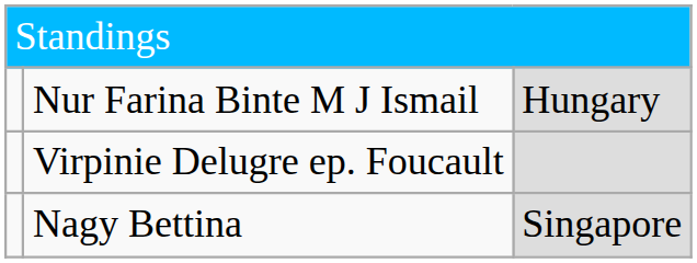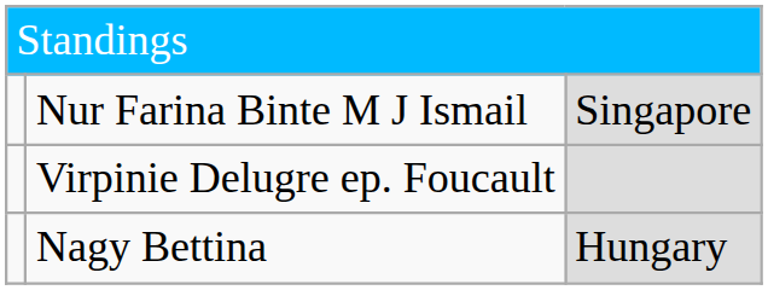Nur Farina Binte M J Ismail | column 3: Hungary -> Singapore
Nagy Bettina | column 3: Singapore -> Hungary
